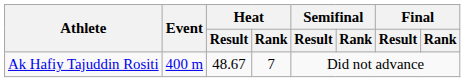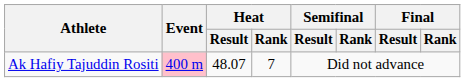Ak Hafiy Tajuddin Rositi | Event: no background -> pink background
Ak Hafiy Tajuddin Rositi | Heat / Result: 48.67 -> 48.07
